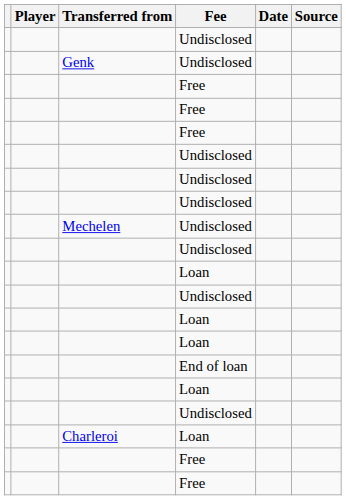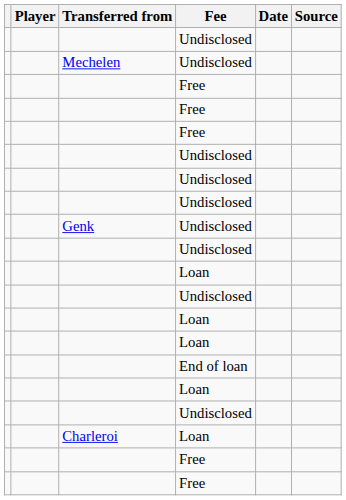rows swapped: Mechelen <-> Genk
